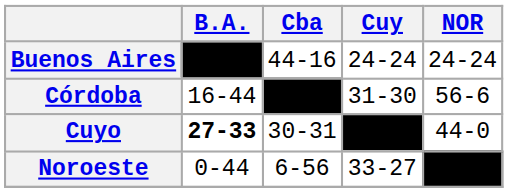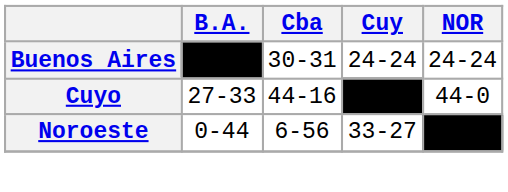Buenos Aires | Cba: 44-16 -> 30-31
- row: Córdoba | 16-44 | –––– | 31-30 | 56-6
Cuyo | B.A.: bold -> normal
Cuyo | Cba: 30-31 -> 44-16
